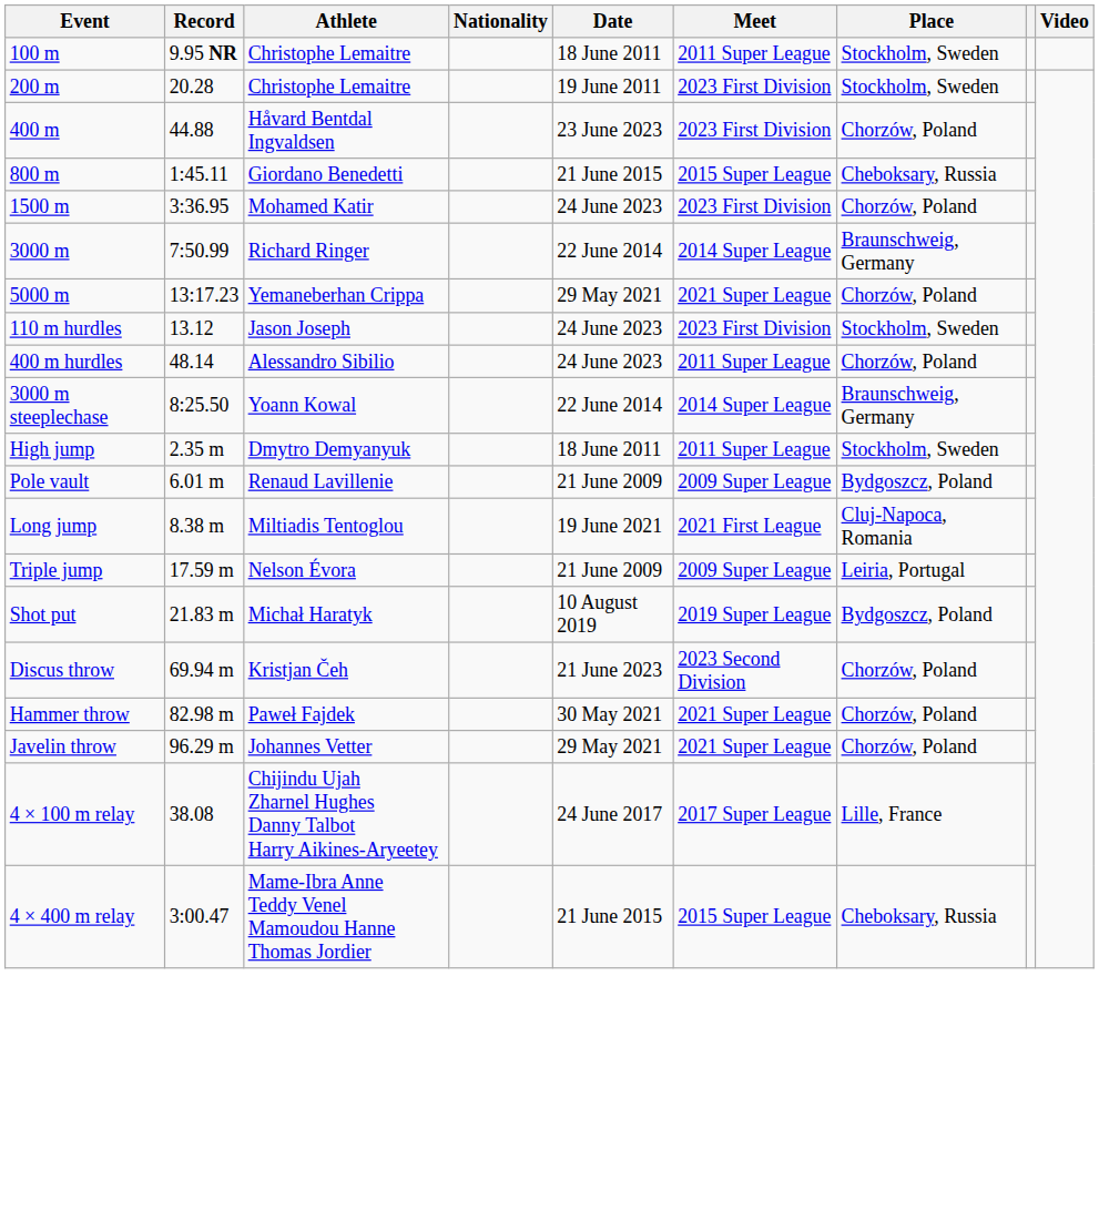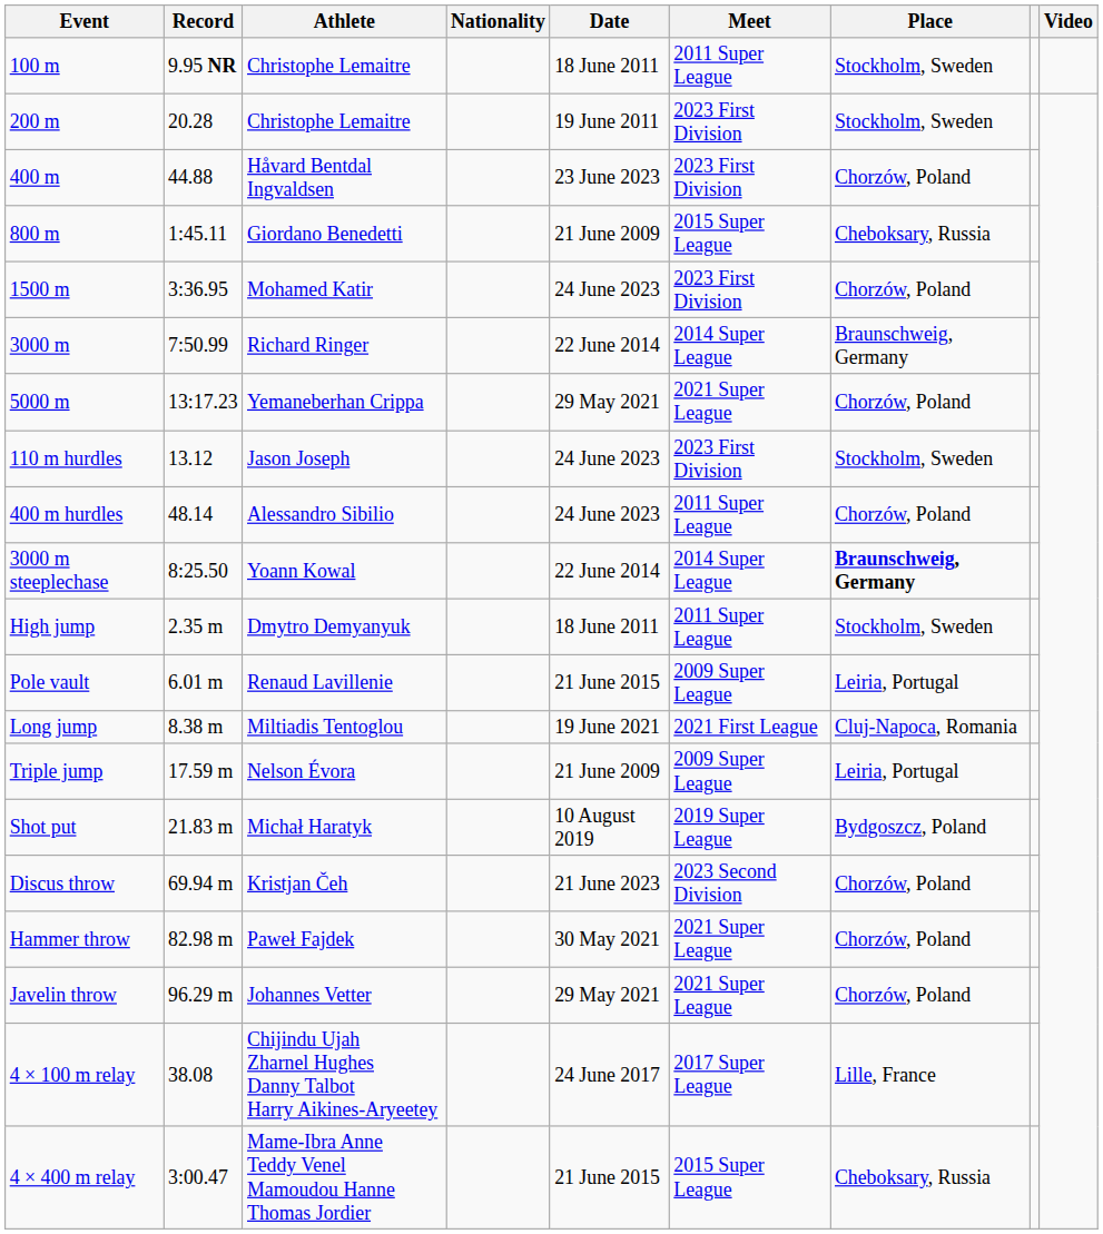800 m | Date: 21 June 2015 -> 21 June 2009
3000 m steeplechase | Place: normal -> bold
Pole vault | Date: 21 June 2009 -> 21 June 2015
Pole vault | Place: Bydgoszcz, Poland -> Leiria, Portugal
